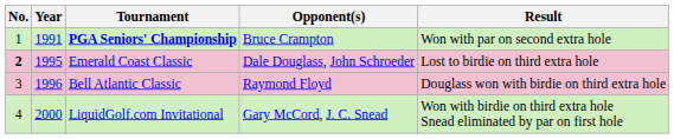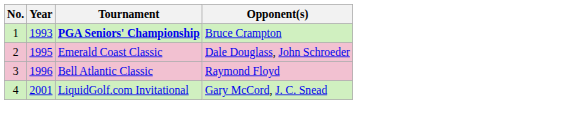- column: Result | Won with par on second extra hole | Lost to birdie on third extra hole | Douglass won with birdie on third extra hole | Won with birdie on third extra hole Snead eliminated by par on first hole
PGA Seniors' Championship | Year: 1991 -> 1993
Emerald Coast Classic | No.: bold -> normal
LiquidGolf.com Invitational | Year: 2000 -> 2001
